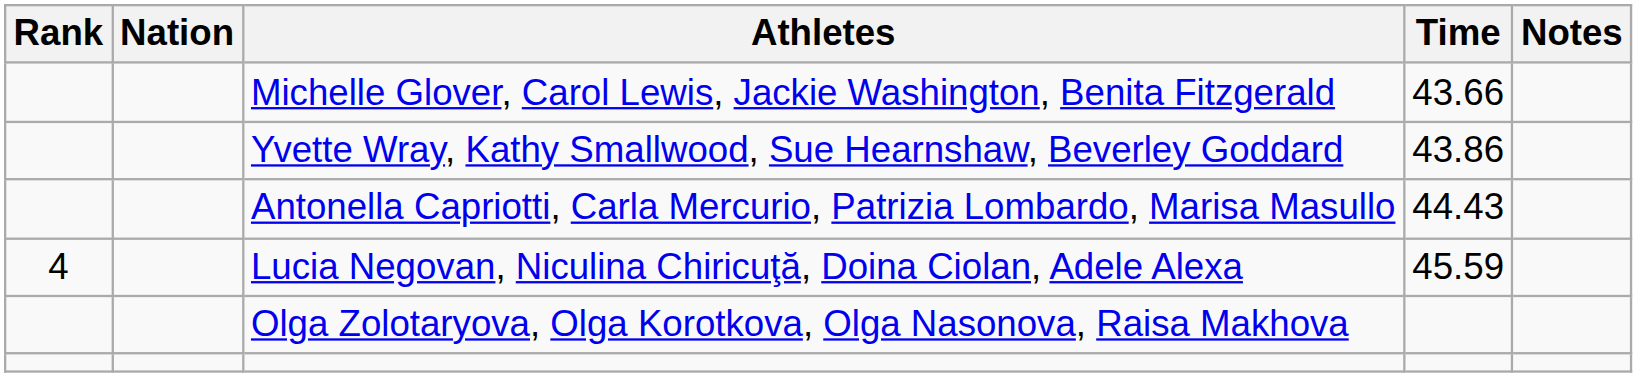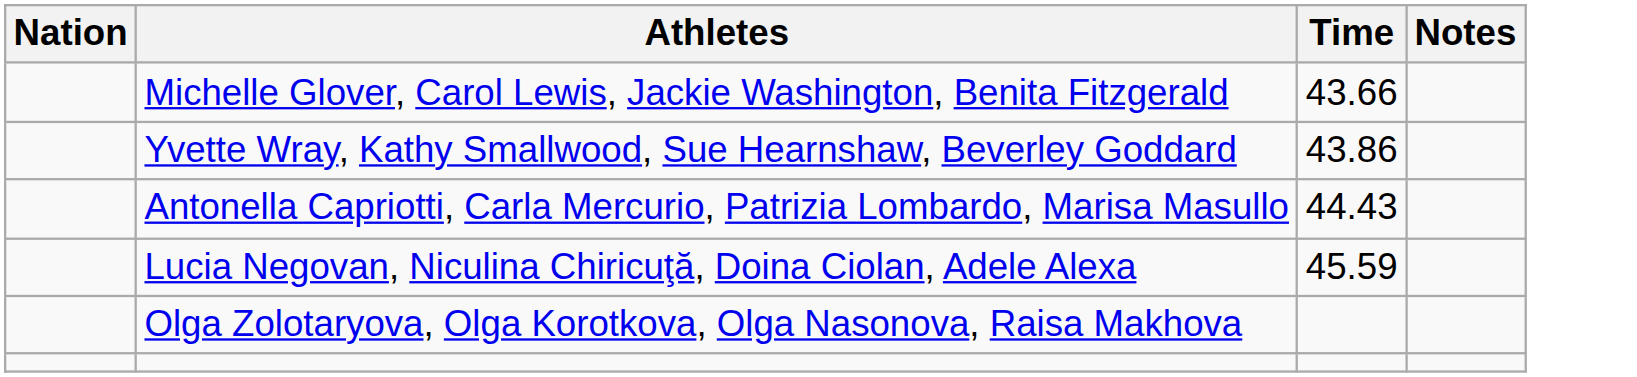- column: Rank | 4
